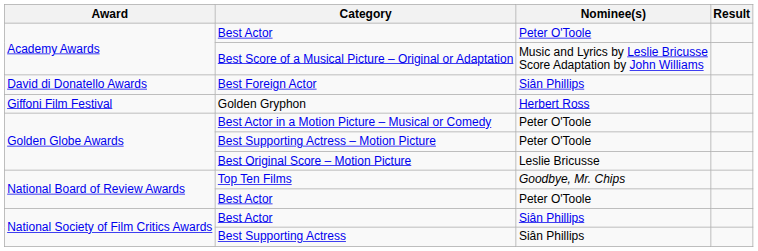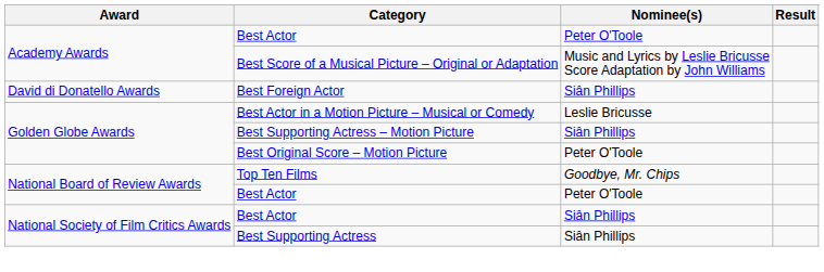- row: Giffoni Film Festival | Golden Gryphon | Herbert Ross
Best Actor in a Motion Picture – Musical or Comedy | Nominee(s): Peter O'Toole -> Leslie Bricusse
Best Supporting Actress – Motion Picture | Nominee(s): Peter O'Toole -> Siân Phillips
Best Original Score – Motion Picture | Nominee(s): Leslie Bricusse -> Peter O'Toole
